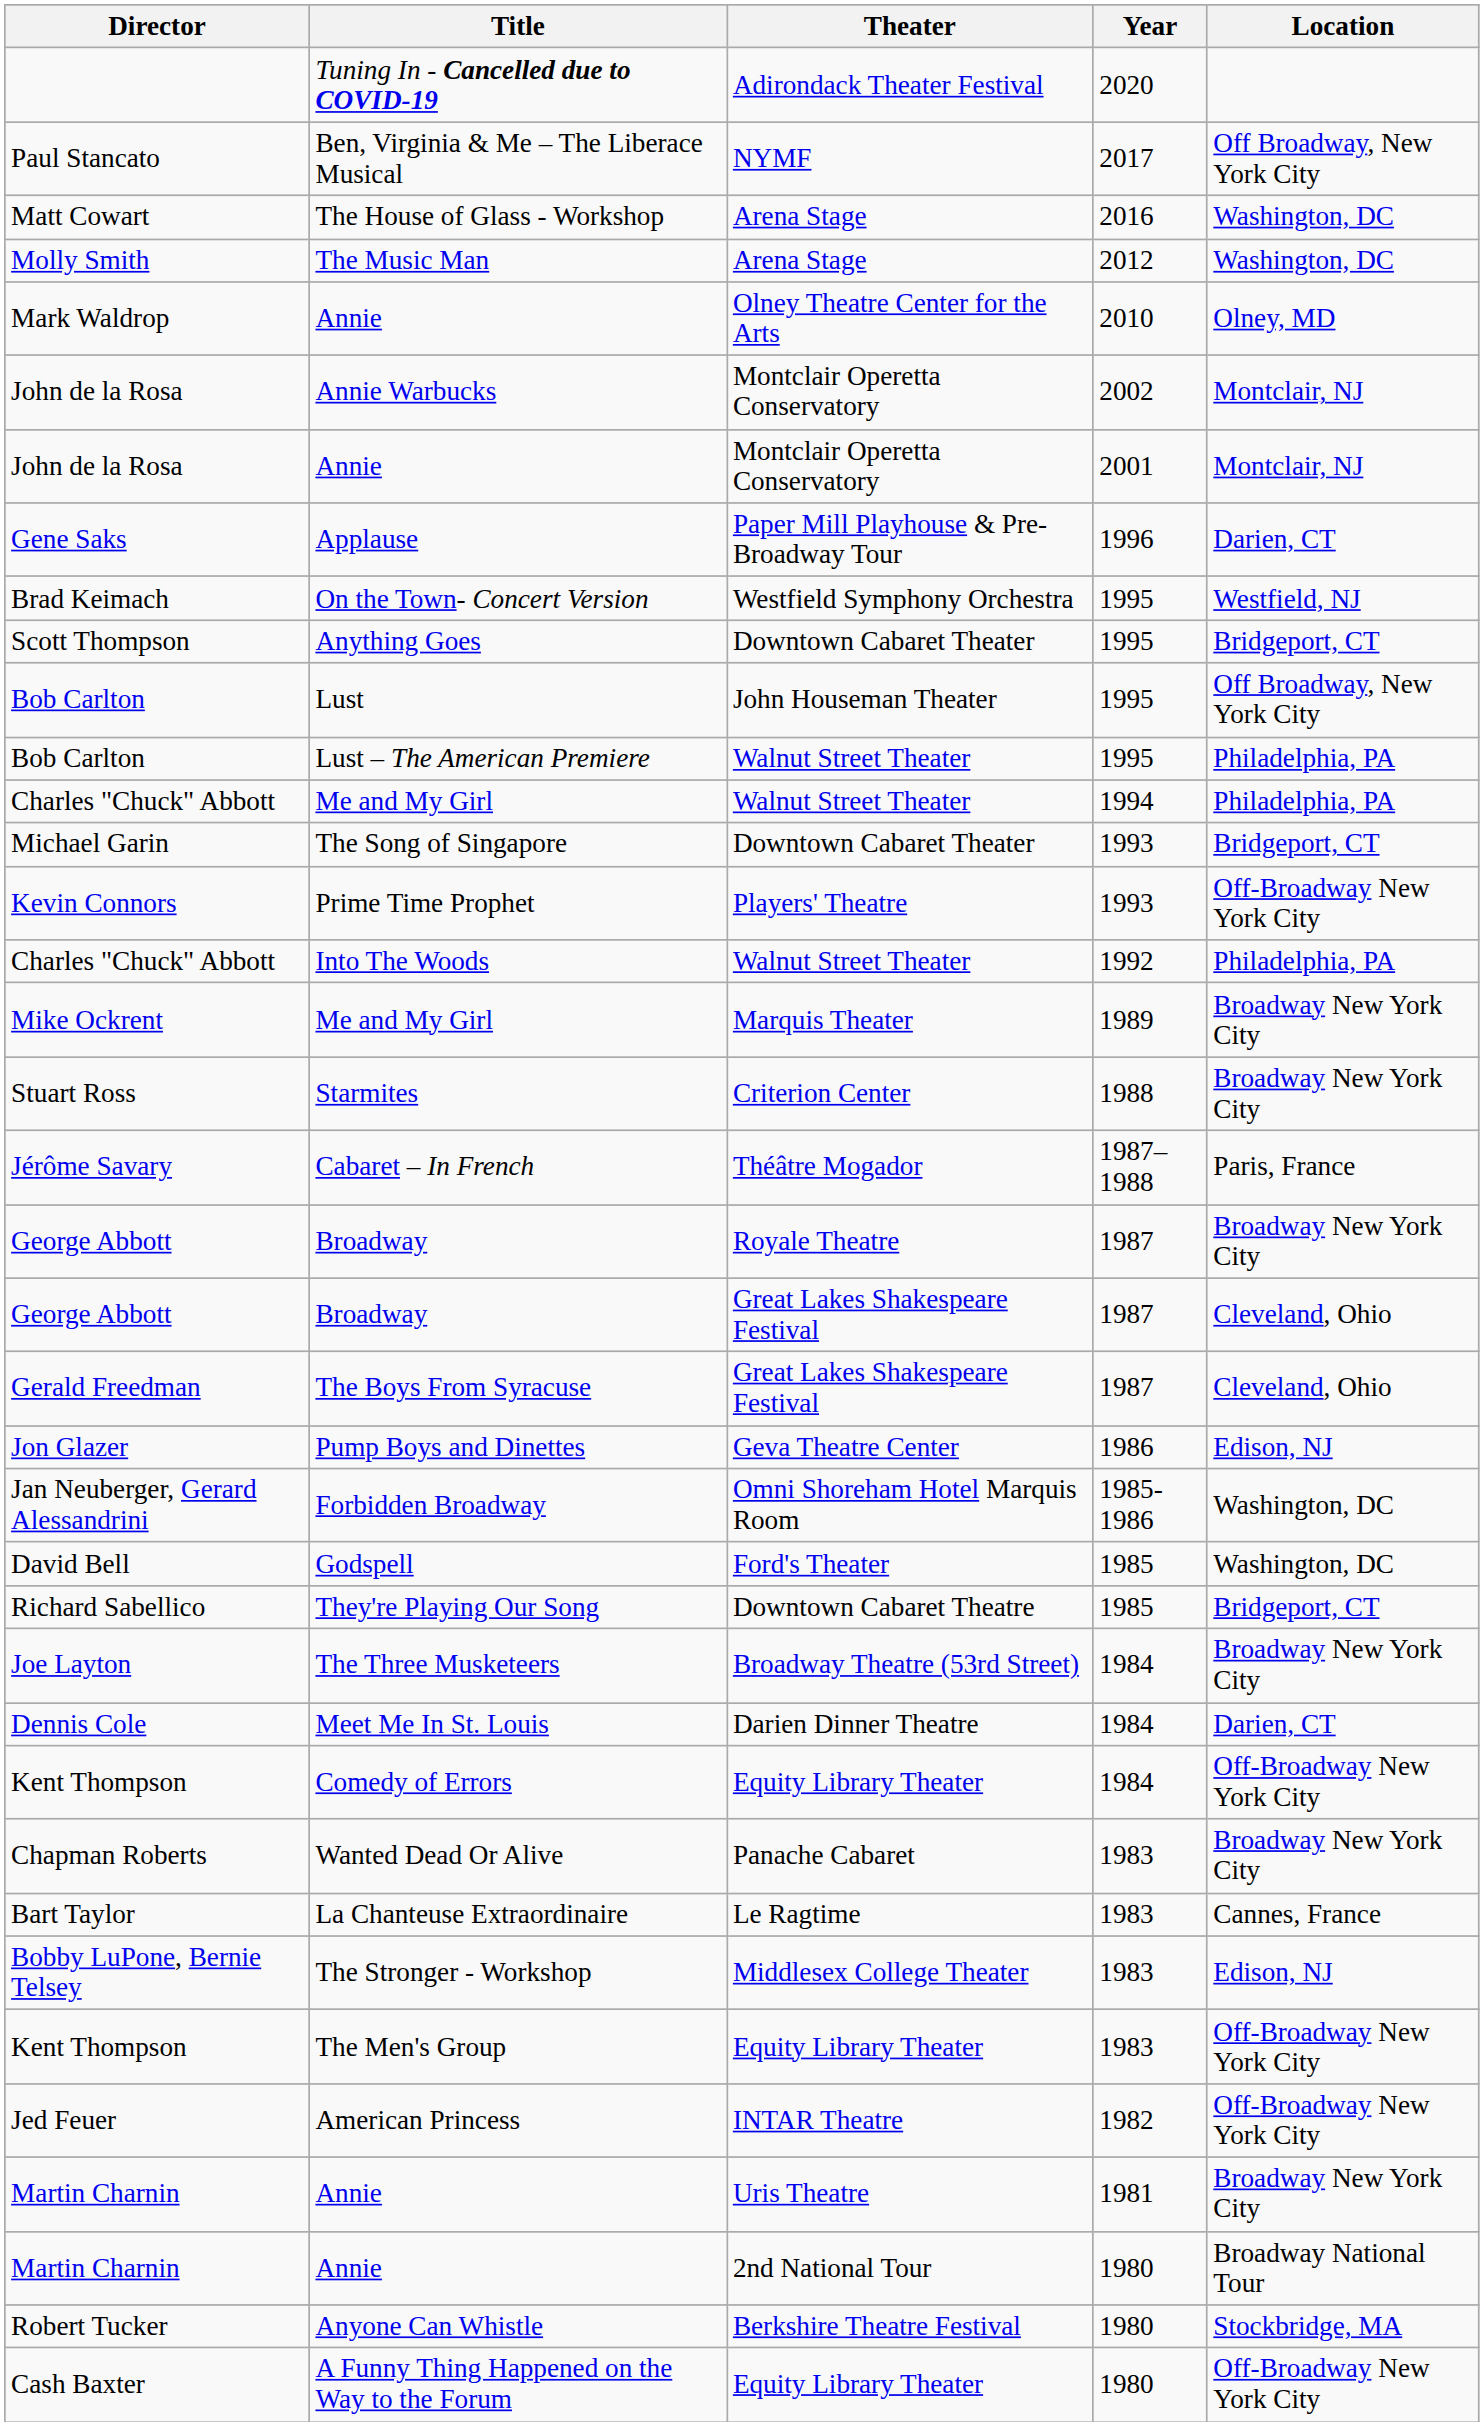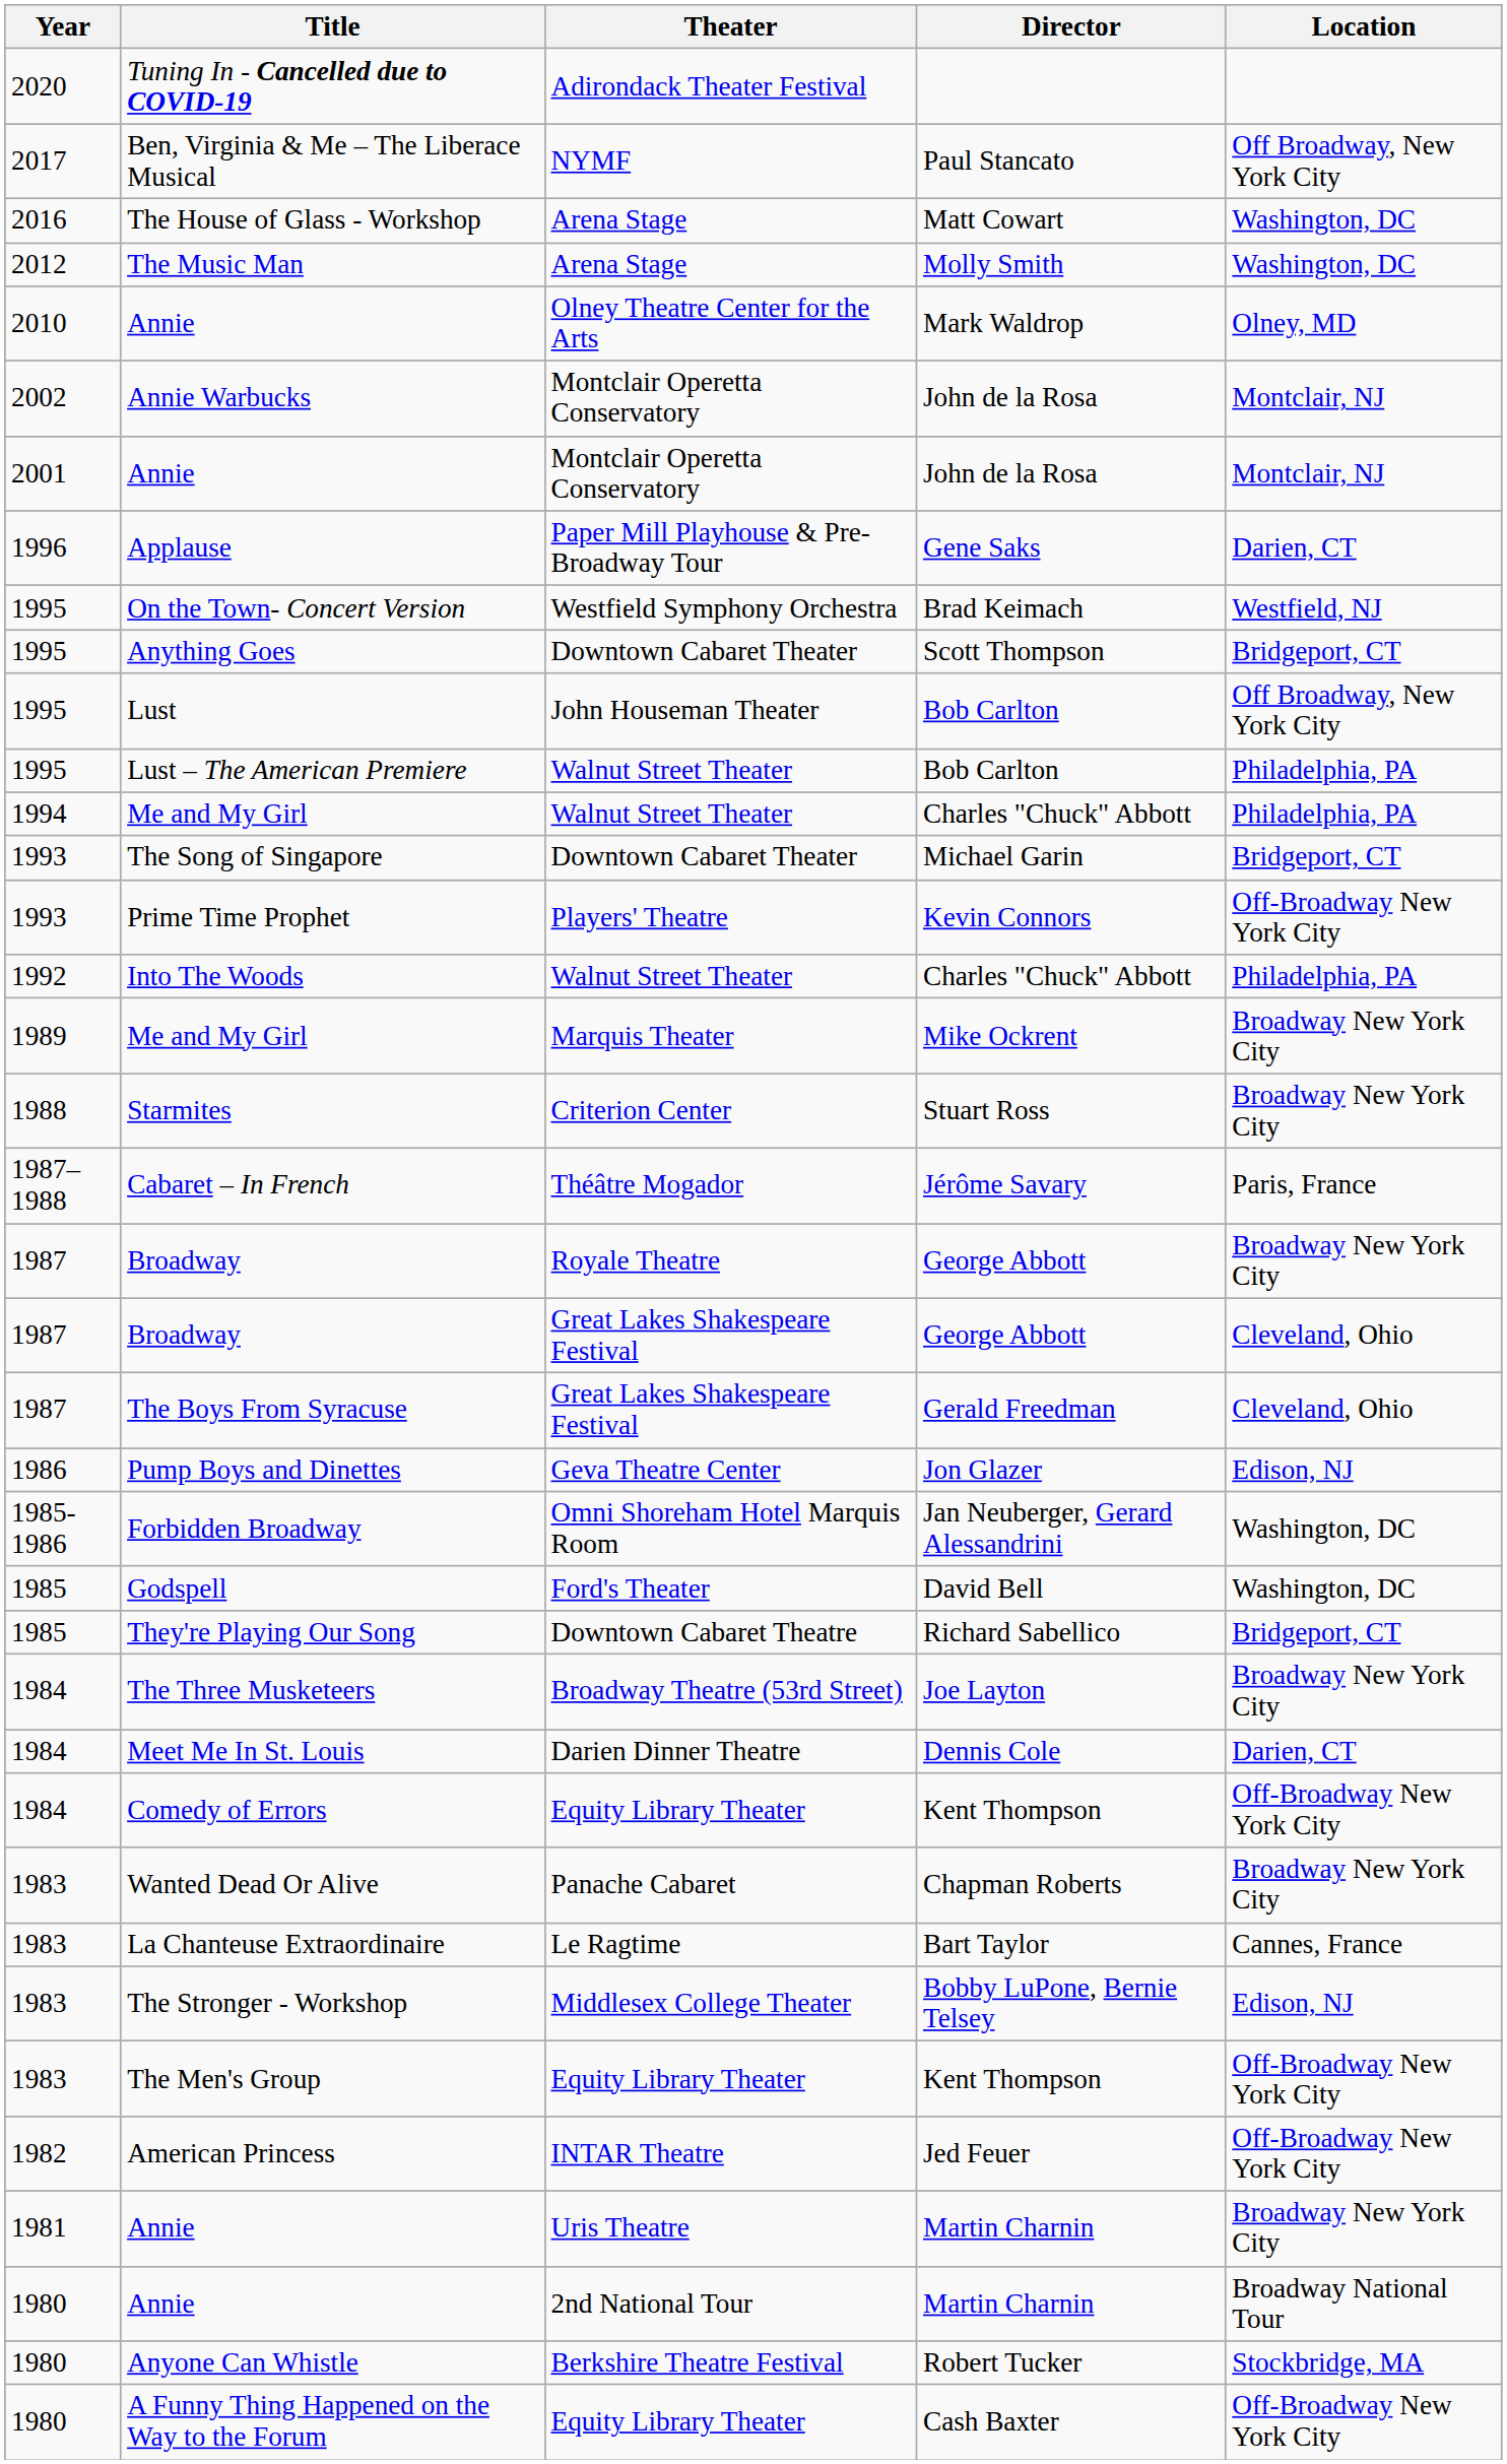columns swapped: Year <-> Director
